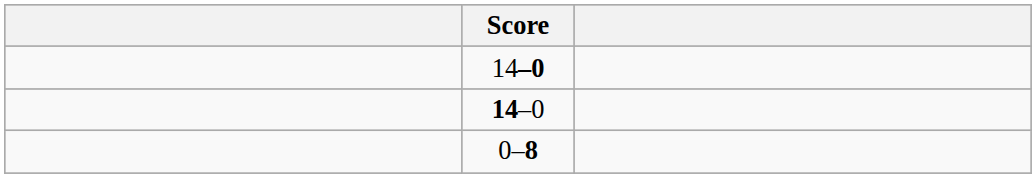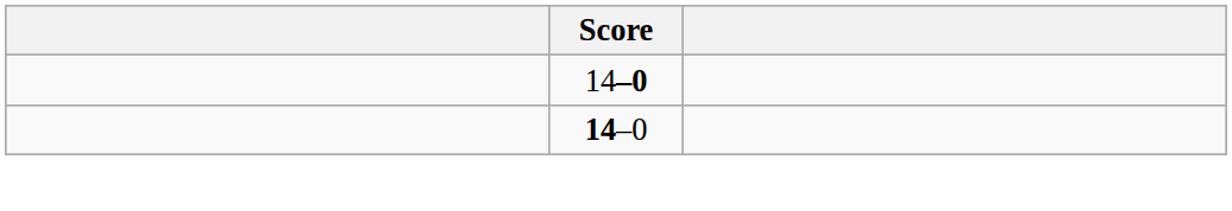- row: 0–8
